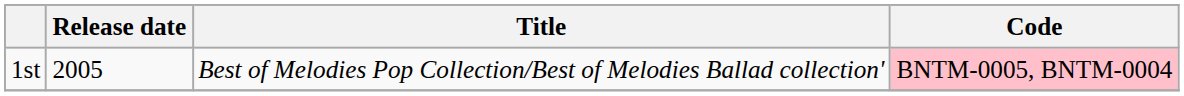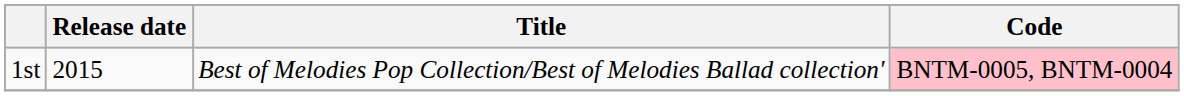1st | Release date: 2005 -> 2015
